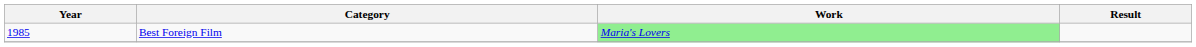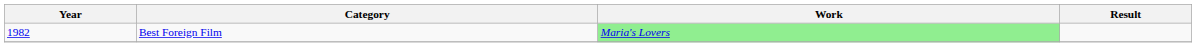Best Foreign Film | Year: 1985 -> 1982
